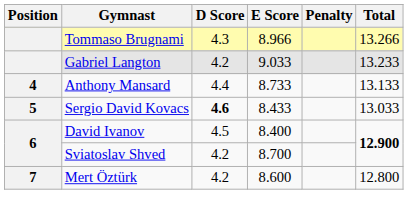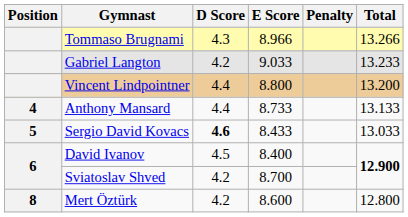+ row: Vincent Lindpointner | 4.4 | 8.800 | 13.200
Mert Öztürk | Position: 7 -> 8
